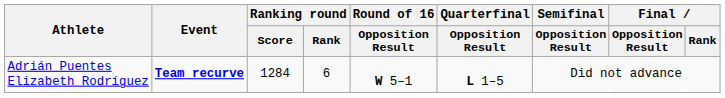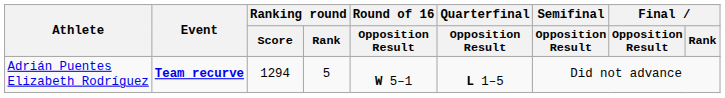Adrián Puentes Elizabeth Rodríguez | Ranking round / Score: 1284 -> 1294
Adrián Puentes Elizabeth Rodríguez | Ranking round / Rank: 6 -> 5
